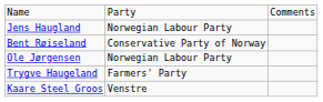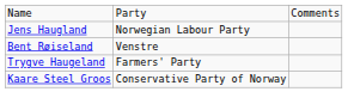Bent Røiseland | column 2: Conservative Party of Norway -> Venstre
- row: Ole Jørgensen | Norwegian Labour Party
Kaare Steel Groos | column 2: Venstre -> Conservative Party of Norway
